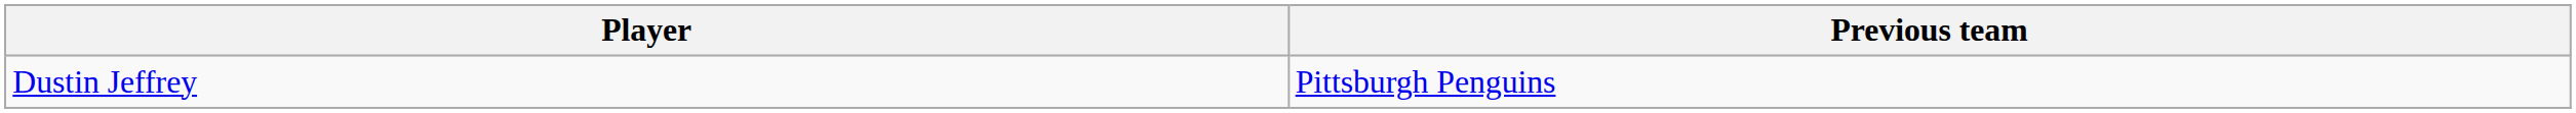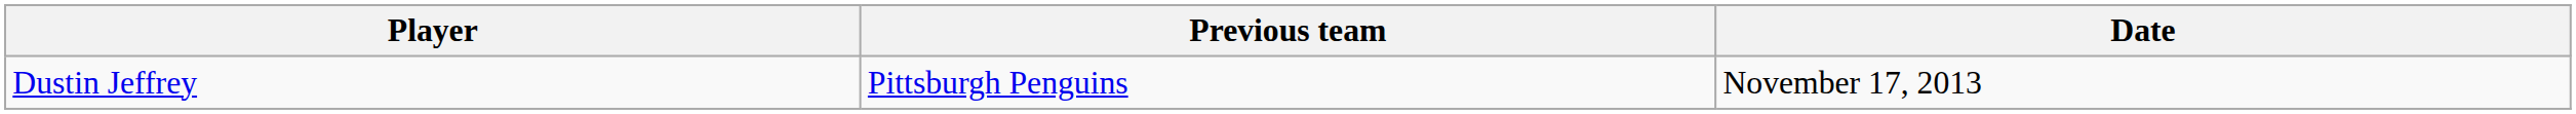+ column: Date | November 17, 2013
